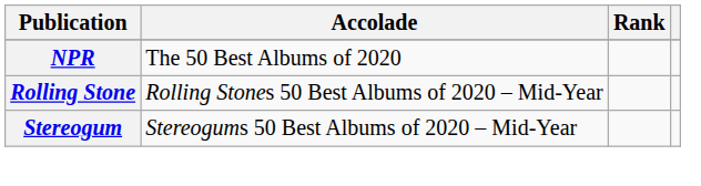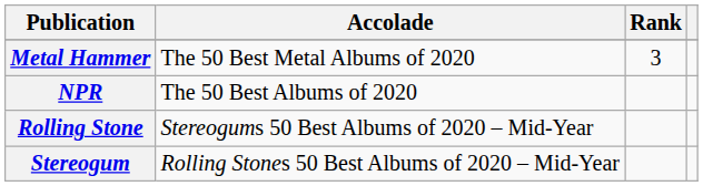+ row: Metal Hammer | The 50 Best Metal Albums of 2020 | 3
Rolling Stone | Accolade: Rolling Stones 50 Best Albums of 2020 – Mid-Year -> Stereogums 50 Best Albums of 2020 – Mid-Year
Stereogum | Accolade: Stereogums 50 Best Albums of 2020 – Mid-Year -> Rolling Stones 50 Best Albums of 2020 – Mid-Year
